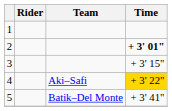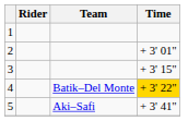2 | Time: bold -> normal
4 | Team: Aki–Safi -> Batik–Del Monte
5 | Team: Batik–Del Monte -> Aki–Safi
